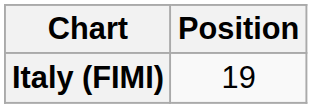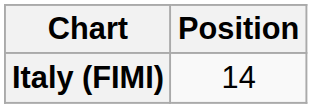Italy (FIMI) | Position: 19 -> 14
